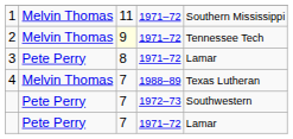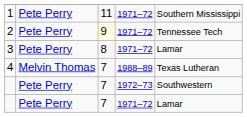1 | column 2: Melvin Thomas -> Pete Perry
2 | column 2: Melvin Thomas -> Pete Perry
